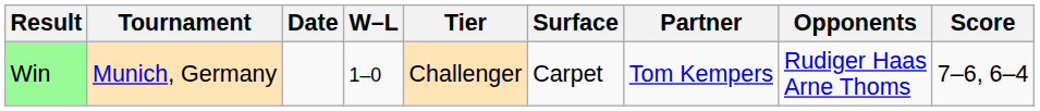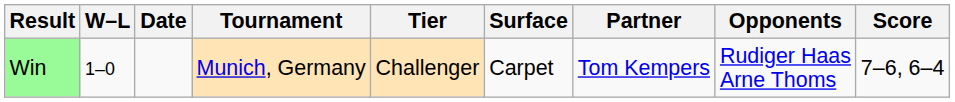columns swapped: W–L <-> Tournament
